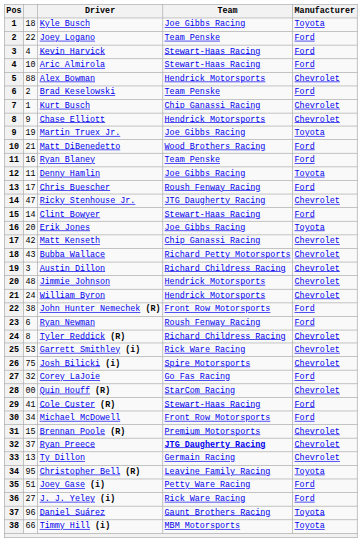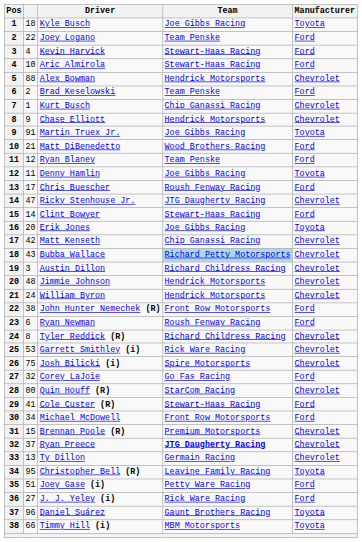Martin Truex Jr. | column 2: 19 -> 91
Ryan Blaney | column 2: 16 -> 12
Bubba Wallace | Team: no background -> lightblue background
